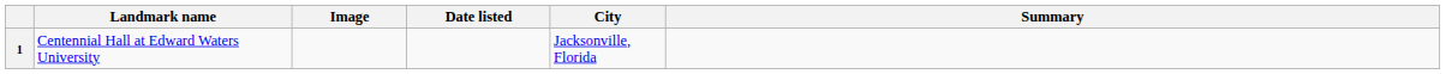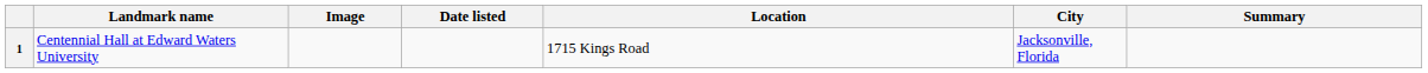+ column: Location | 1715 Kings Road
